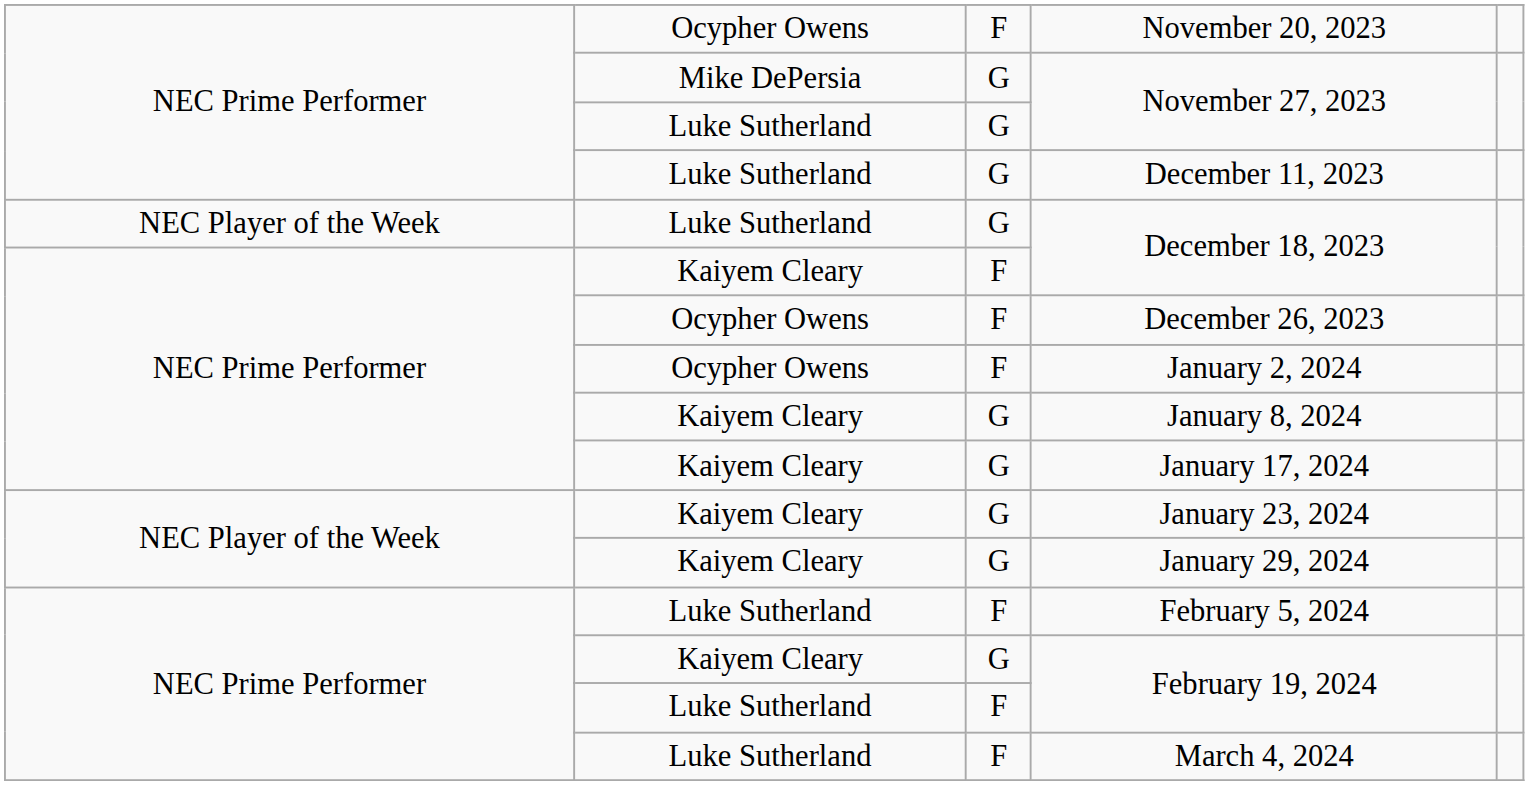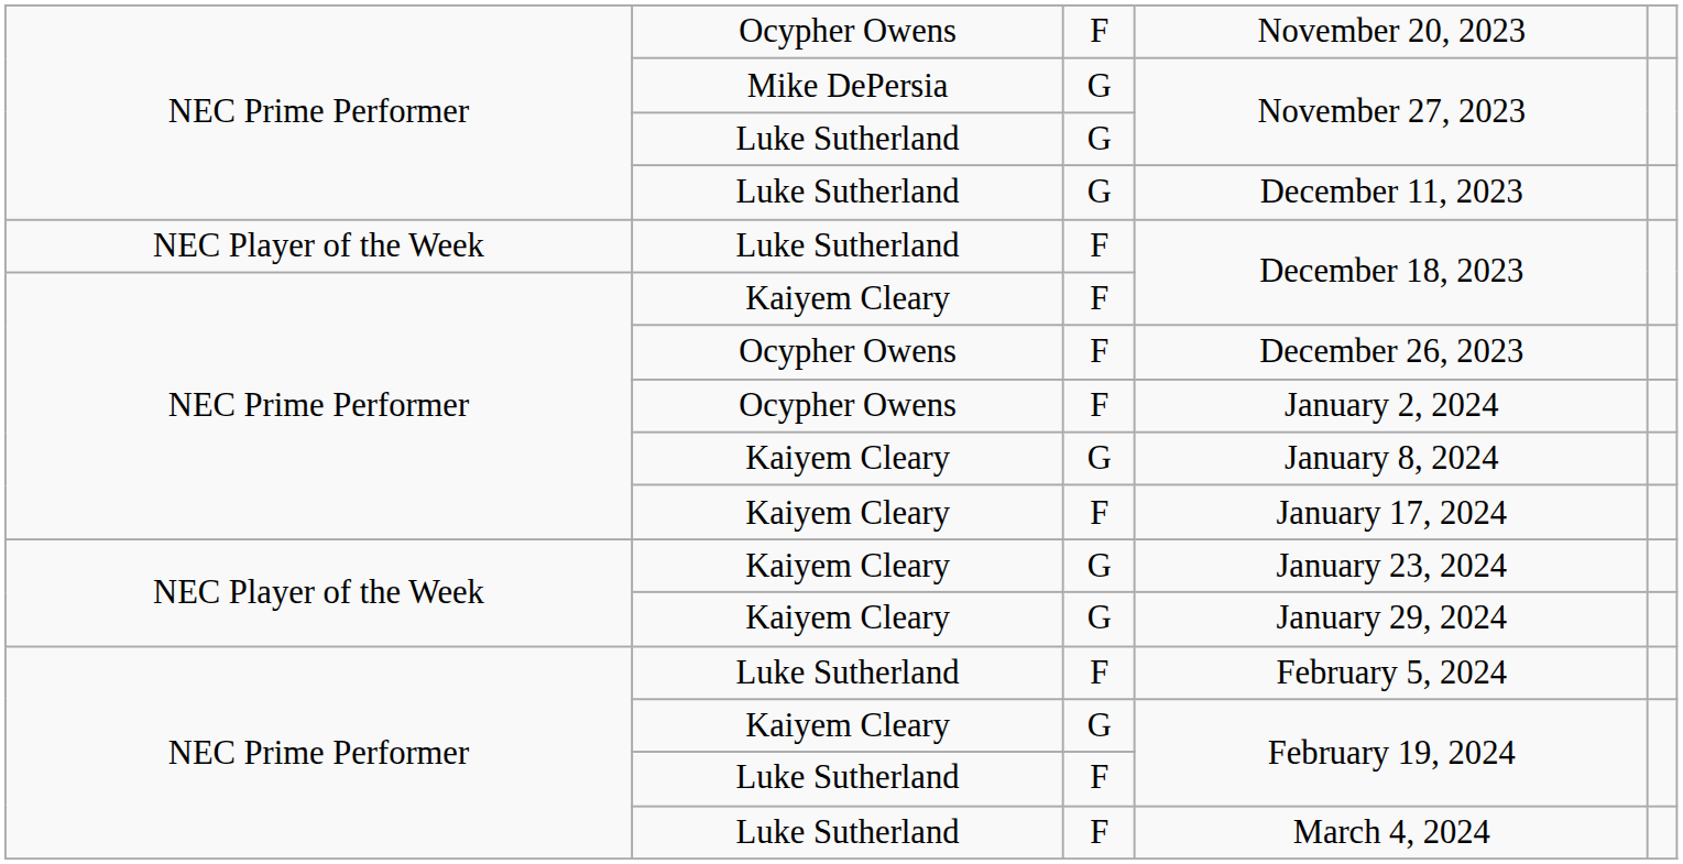Luke Sutherland / December 18, 2023 | column 3: G -> F
January 17, 2024 | column 3: G -> F
